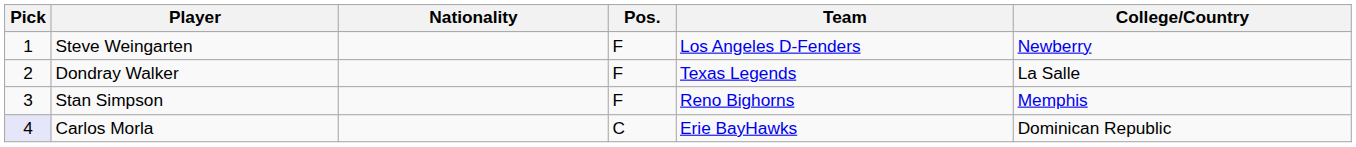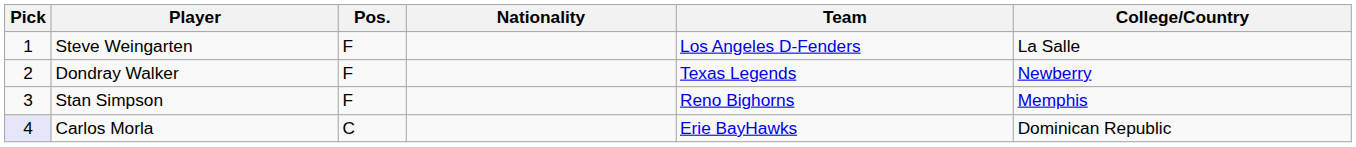columns swapped: Pos. <-> Nationality
Steve Weingarten | College/Country: Newberry -> La Salle
Dondray Walker | College/Country: La Salle -> Newberry
